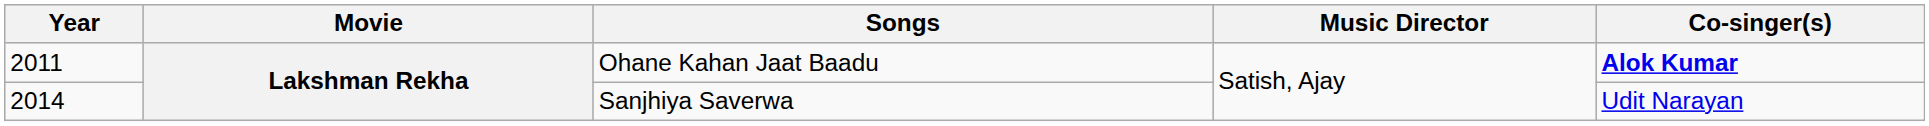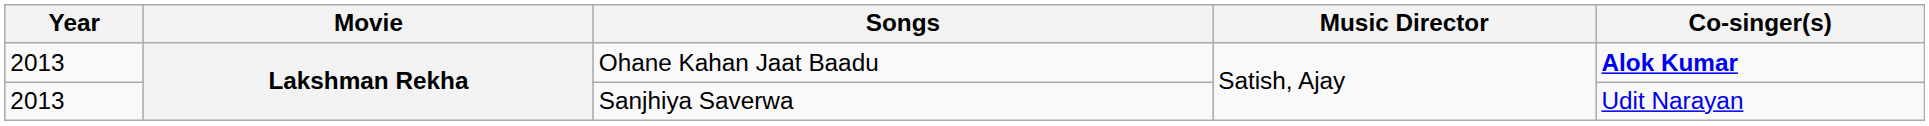Ohane Kahan Jaat Baadu | Year: 2011 -> 2013
Sanjhiya Saverwa | Year: 2014 -> 2013
